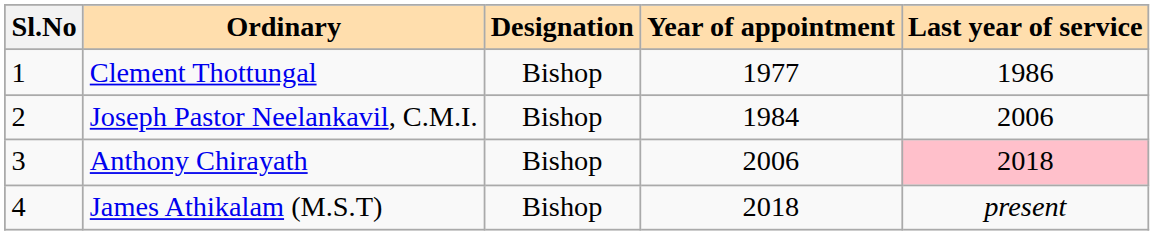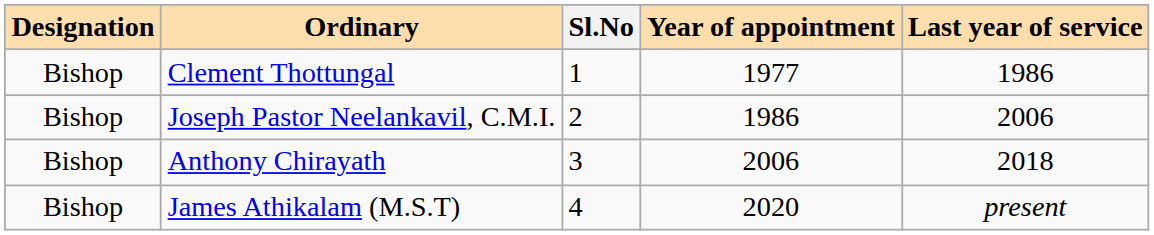columns swapped: Sl.No <-> Designation
Joseph Pastor Neelankavil, C.M.I. | Year of appointment: 1984 -> 1986
Anthony Chirayath | Last year of service: pink background -> no background
James Athikalam (M.S.T) | Year of appointment: 2018 -> 2020
